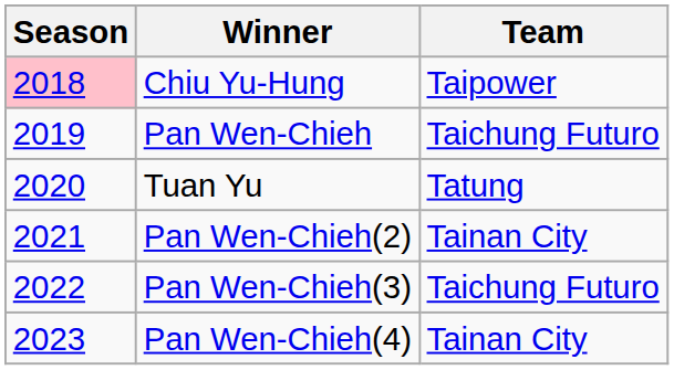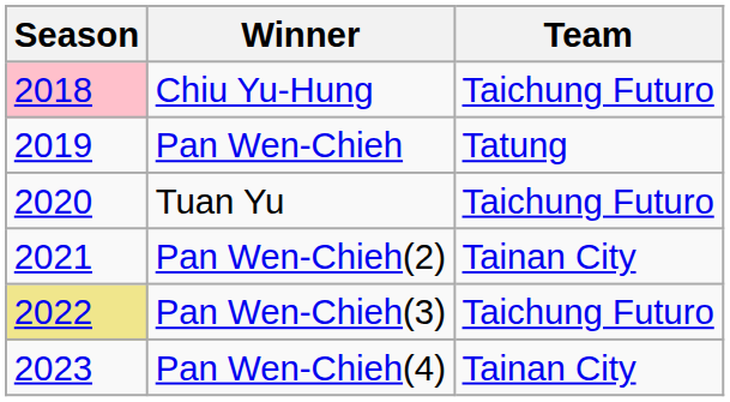Chiu Yu-Hung | Team: Taipower -> Taichung Futuro
Pan Wen-Chieh | Team: Taichung Futuro -> Tatung
Tuan Yu | Team: Tatung -> Taichung Futuro
Pan Wen-Chieh(3) | Season: no background -> khaki background
